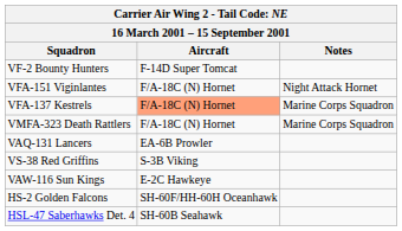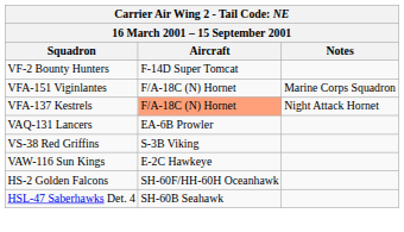VFA-151 Viginlantes | Notes: Night Attack Hornet -> Marine Corps Squadron
VFA-137 Kestrels | Notes: Marine Corps Squadron -> Night Attack Hornet
- row: VMFA-323 Death Rattlers | F/A-18C (N) Hornet | Marine Corps Squadron
